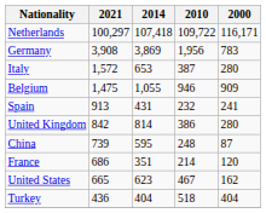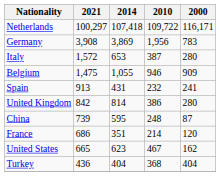Turkey | 2010: 518 -> 368
